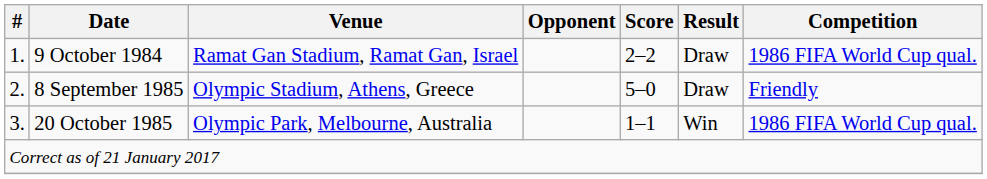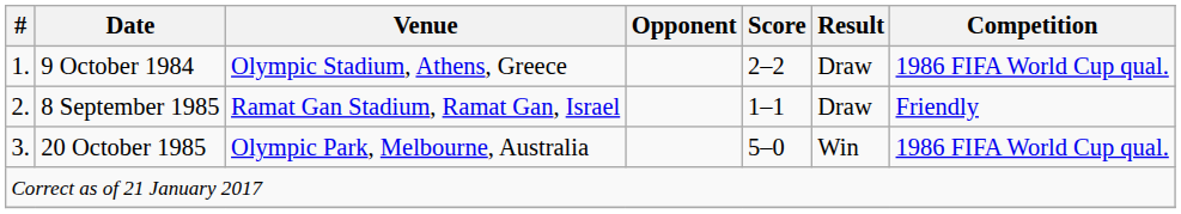9 October 1984 | Venue: Ramat Gan Stadium, Ramat Gan, Israel -> Olympic Stadium, Athens, Greece
8 September 1985 | Venue: Olympic Stadium, Athens, Greece -> Ramat Gan Stadium, Ramat Gan, Israel
8 September 1985 | Score: 5–0 -> 1–1
20 October 1985 | Score: 1–1 -> 5–0
